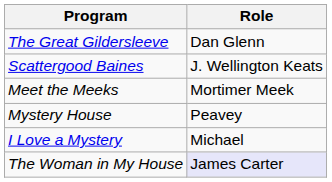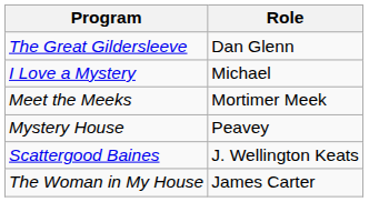rows swapped: I Love a Mystery <-> Scattergood Baines
The Woman in My House | Role: lavender background -> no background
